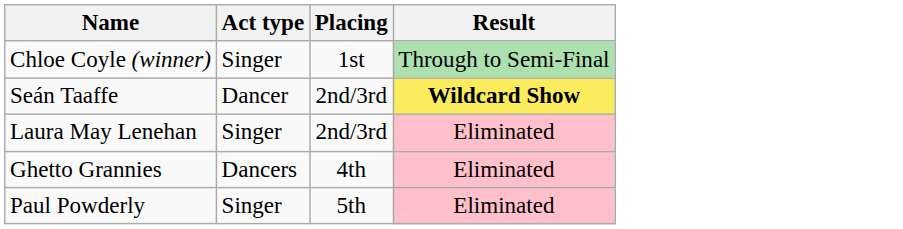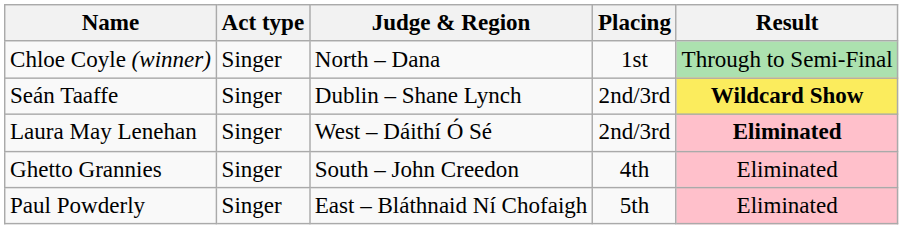+ column: Judge & Region | North – Dana | Dublin – Shane Lynch | West – Dáithí Ó Sé | South – John Creedon | East – Bláthnaid Ní Chofaigh
Seán Taaffe | Act type: Dancer -> Singer
Laura May Lenehan | Result: normal -> bold
Ghetto Grannies | Act type: Dancers -> Singer
